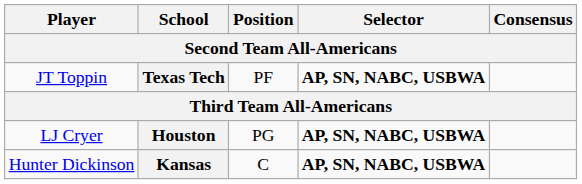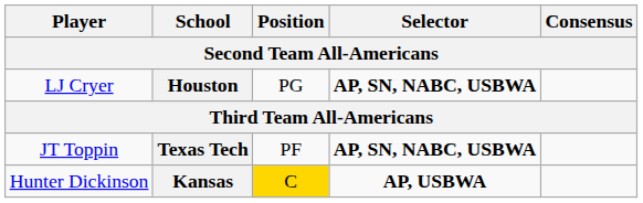rows swapped: Texas Tech <-> Houston
Kansas | Position: no background -> gold background
Kansas | Selector: AP, SN, NABC, USBWA -> AP, USBWA
